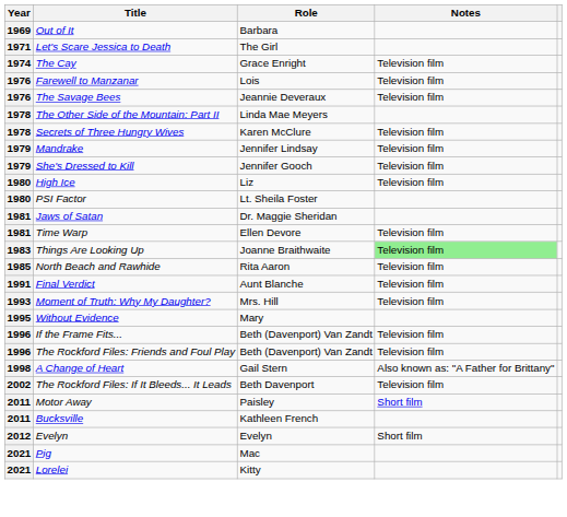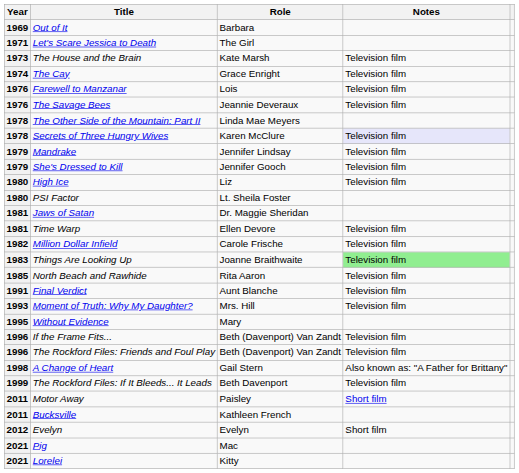+ row: 1973 | The House and the Brain | Kate Marsh | Television film
Secrets of Three Hungry Wives | Notes: no background -> lavender background
+ row: 1982 | Million Dollar Infield | Carole Frische | Television film
The Rockford Files: If It Bleeds... It Leads | Year: 2002 -> 1999
